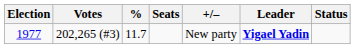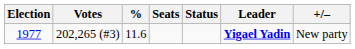columns swapped: +/– <-> Status
1977 | %: 11.7 -> 11.6
